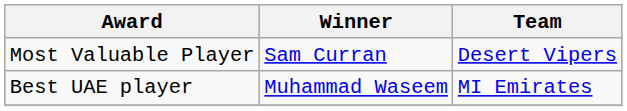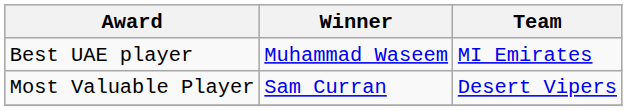rows swapped: Most Valuable Player <-> Best UAE player
